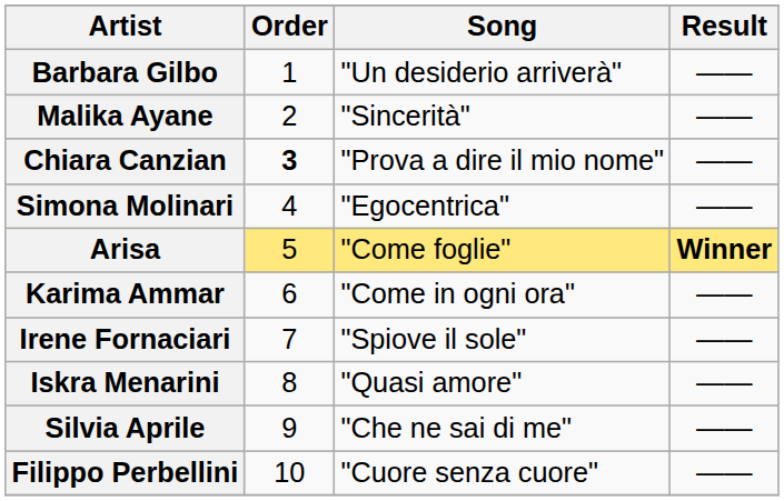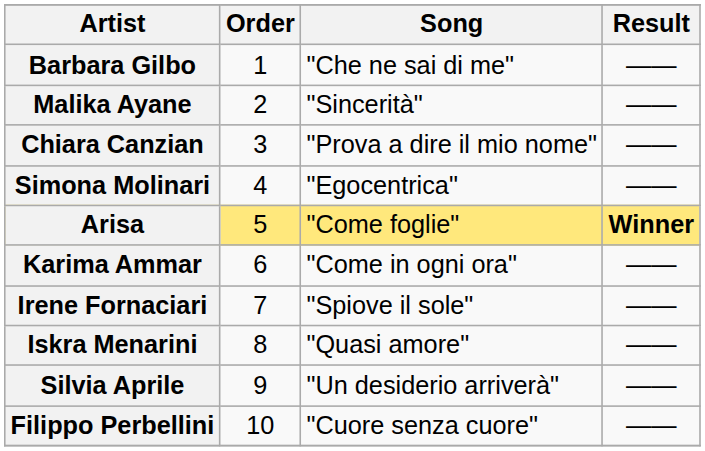Barbara Gilbo | Song: "Un desiderio arriverà" -> "Che ne sai di me"
Chiara Canzian | Order: bold -> normal
Silvia Aprile | Song: "Che ne sai di me" -> "Un desiderio arriverà"
